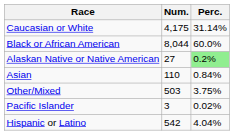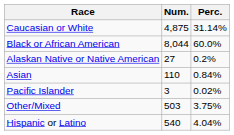Caucasian or White | Num.: 4,175 -> 4,875
Alaskan Native or Native American | Perc.: lightgreen background -> no background
rows swapped: Pacific Islander <-> Other/Mixed
Hispanic or Latino | Num.: 542 -> 540
